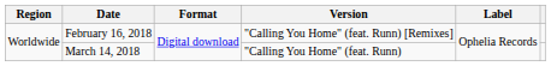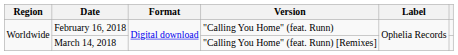February 16, 2018 | Version: "Calling You Home" (feat. Runn) [Remixes] -> "Calling You Home" (feat. Runn)
March 14, 2018 | Version: "Calling You Home" (feat. Runn) -> "Calling You Home" (feat. Runn) [Remixes]
